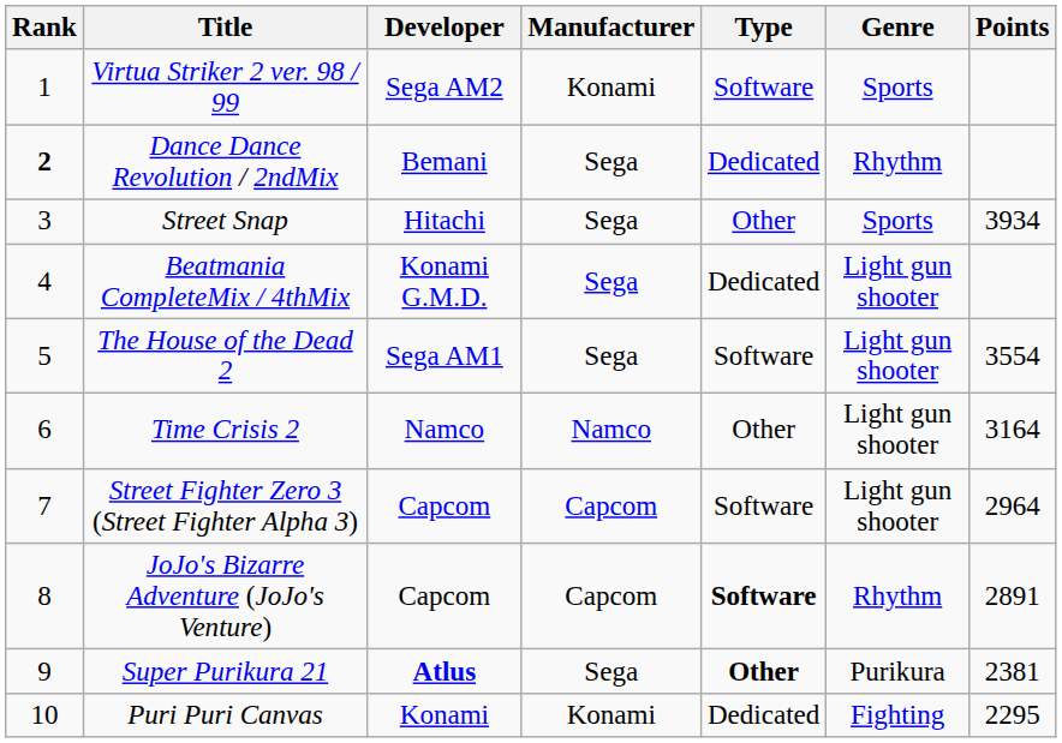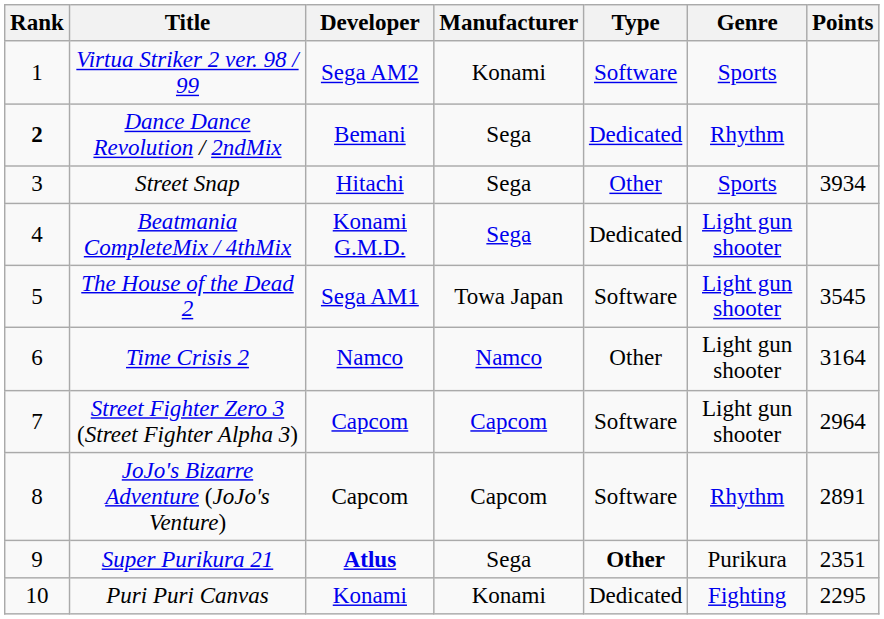The House of the Dead 2 | Manufacturer: Sega -> Towa Japan
The House of the Dead 2 | Points: 3554 -> 3545
JoJo's Bizarre Adventure (JoJo's Venture) | Type: bold -> normal
Super Purikura 21 | Points: 2381 -> 2351
